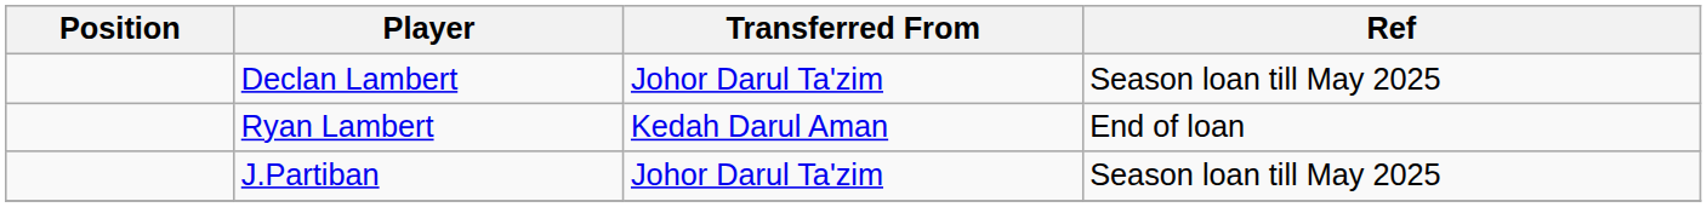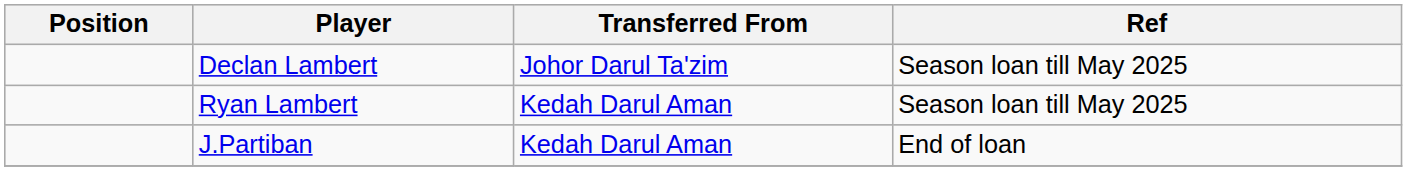Ryan Lambert | Ref: End of loan -> Season loan till May 2025
J.Partiban | Transferred From: Johor Darul Ta'zim -> Kedah Darul Aman
J.Partiban | Ref: Season loan till May 2025 -> End of loan
